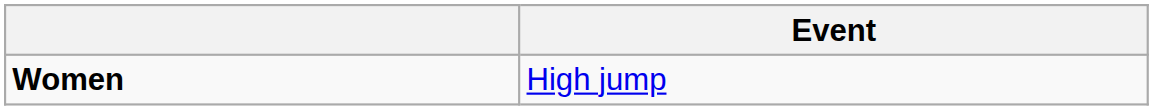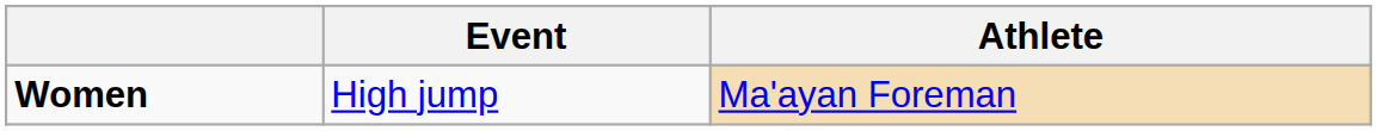+ column: Athlete | Ma'ayan Foreman
